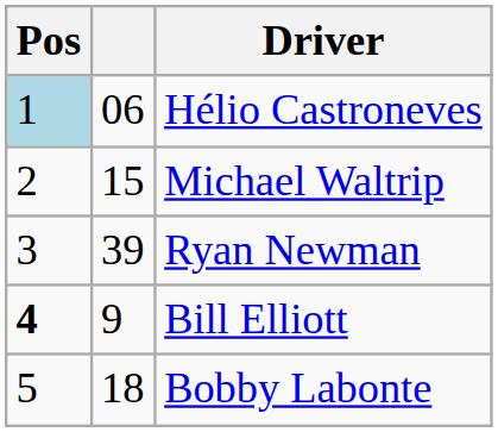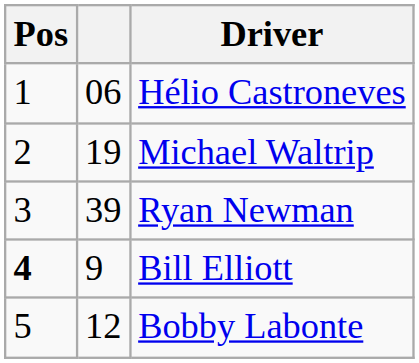Hélio Castroneves | Pos: lightblue background -> no background
Michael Waltrip | column 2: 15 -> 19
Bobby Labonte | column 2: 18 -> 12
